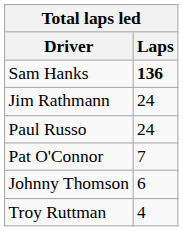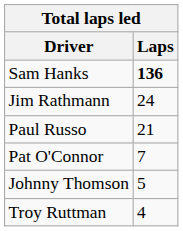Paul Russo | Laps: 24 -> 21
Johnny Thomson | Laps: 6 -> 5
